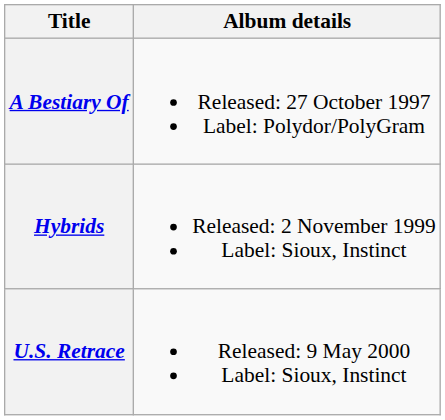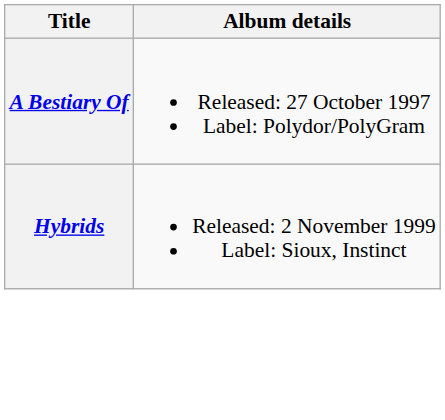- row: U.S. Retrace | Released: 9 May 2000 Label: Sioux, Instinct
